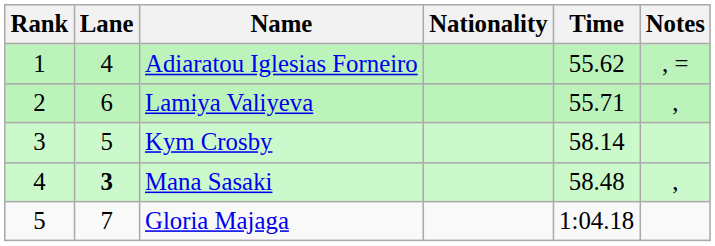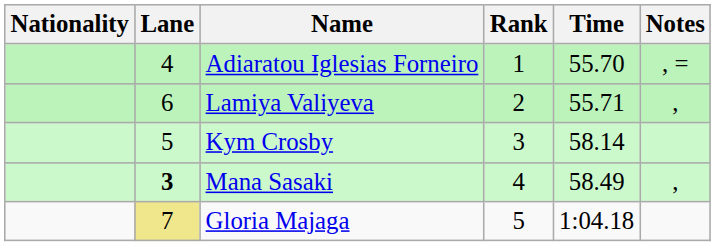columns swapped: Rank <-> Nationality
Adiaratou Iglesias Forneiro | Time: 55.62 -> 55.70
Mana Sasaki | Time: 58.48 -> 58.49
Gloria Majaga | Lane: no background -> khaki background
